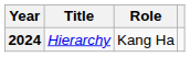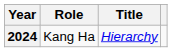columns swapped: Title <-> Role
